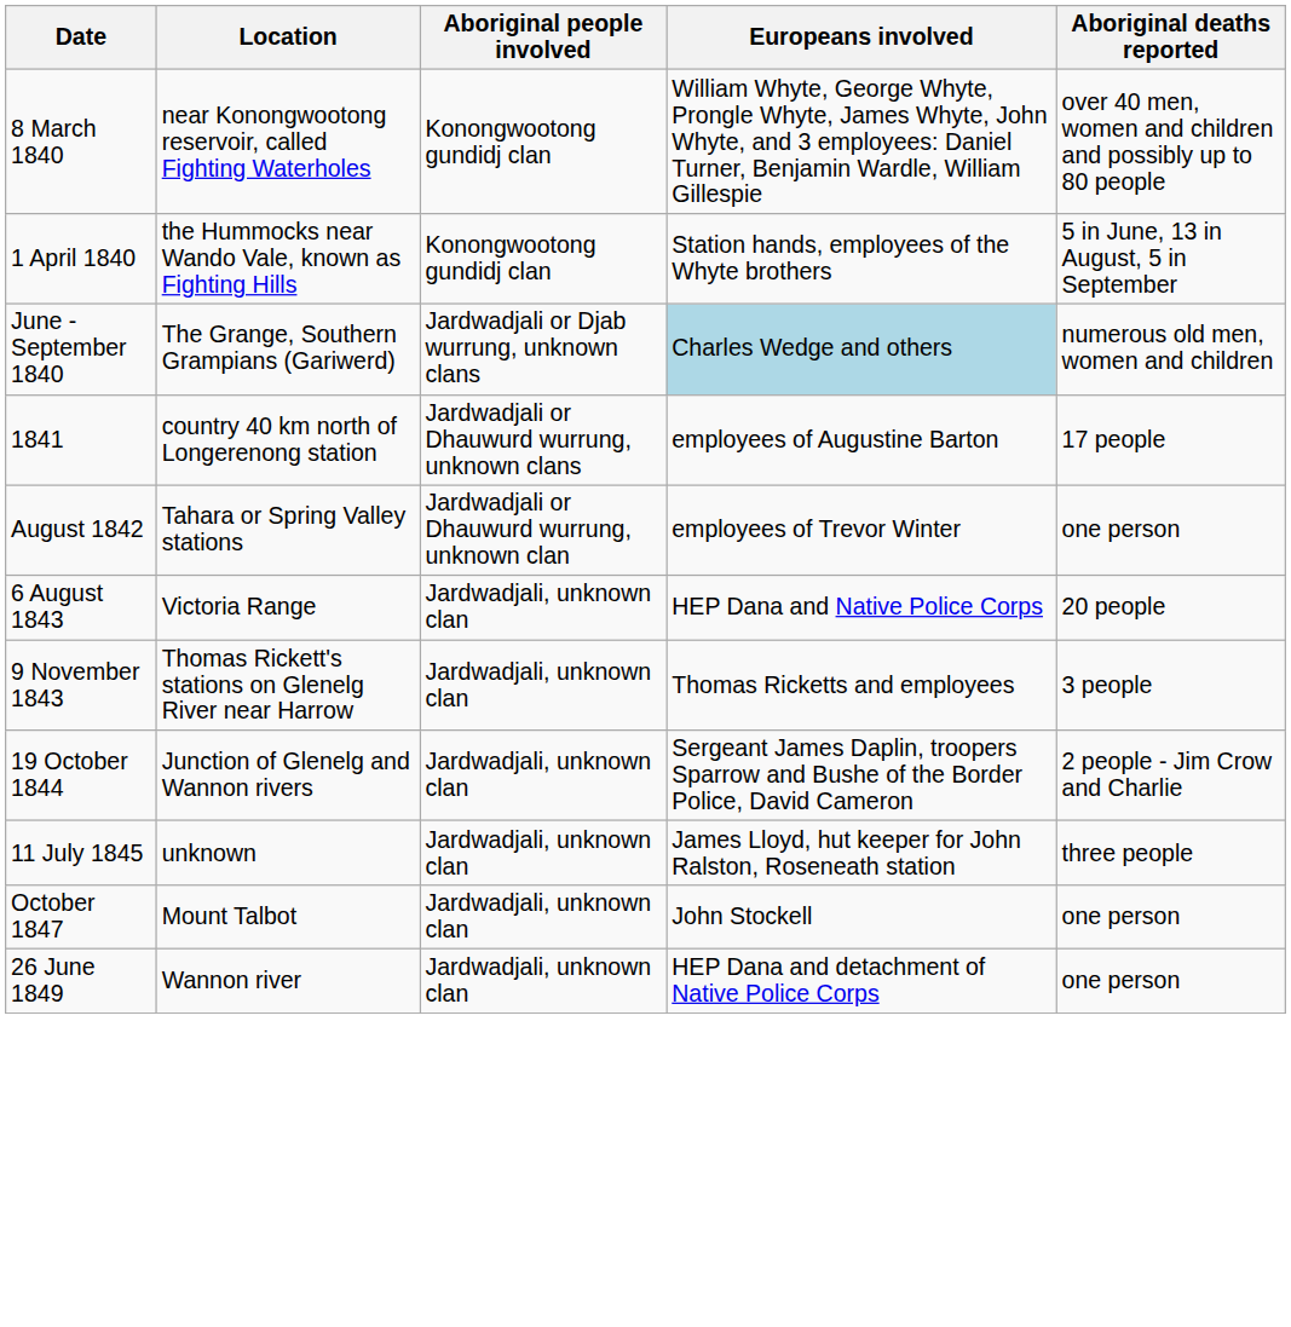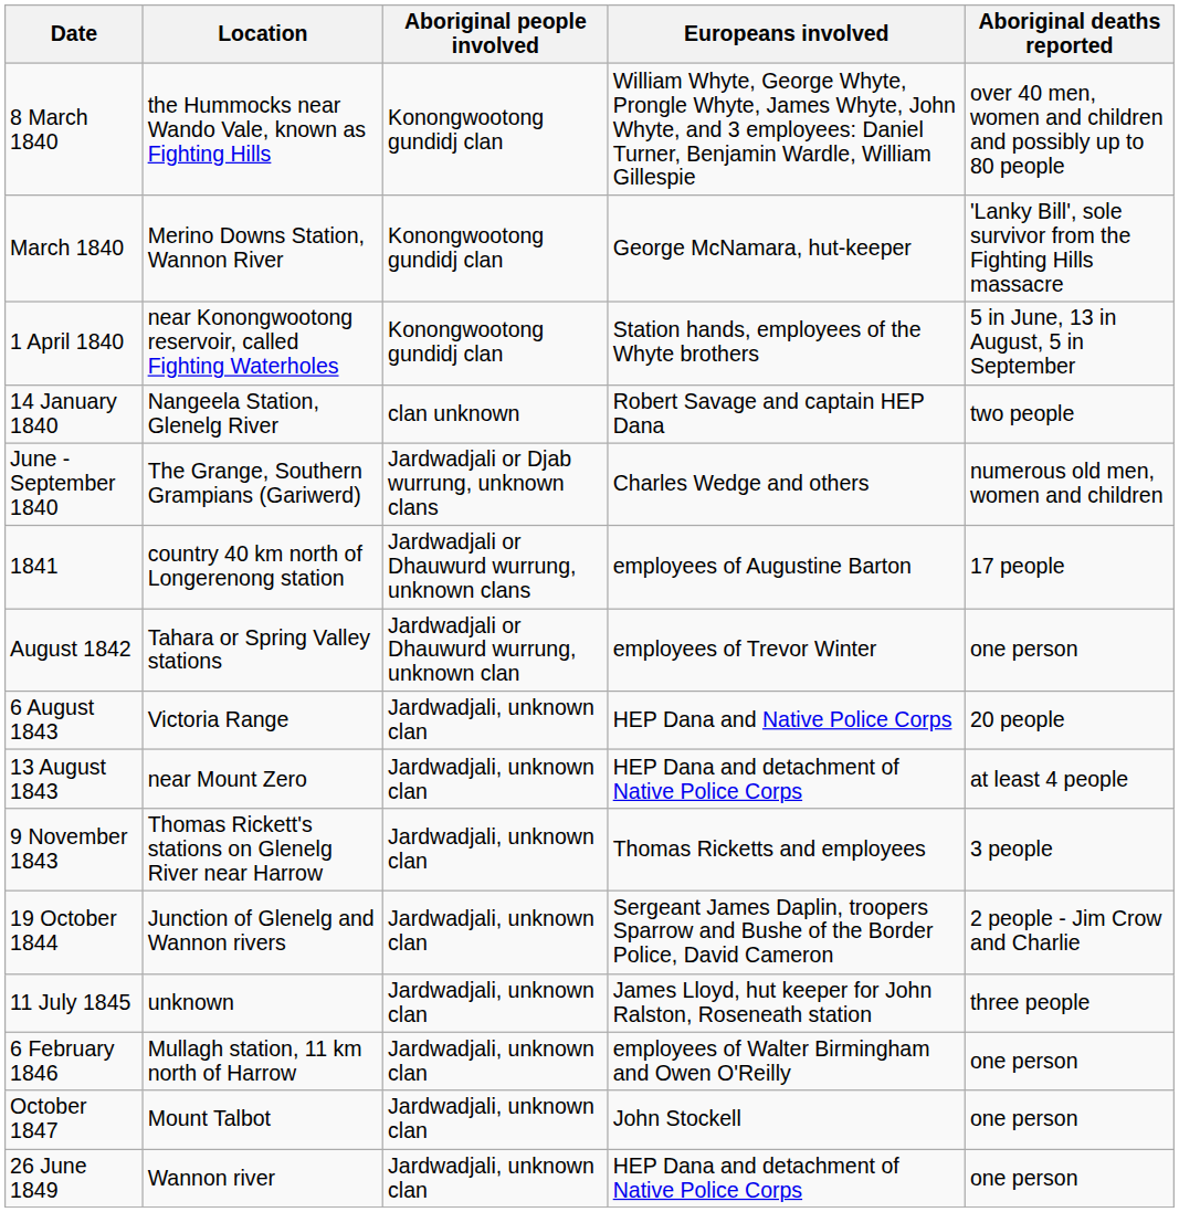8 March 1840 | Location: near Konongwootong reservoir, called Fighting Waterholes -> the Hummocks near Wando Vale, known as Fighting Hills
+ row: March 1840 | Merino Downs Station, Wannon River | Konongwootong gundidj clan | George McNamara, hut-keeper | 'Lanky Bill', sole survivor from the Fighting Hills massacre
1 April 1840 | Location: the Hummocks near Wando Vale, known as Fighting Hills -> near Konongwootong reservoir, called Fighting Waterholes
+ row: 14 January 1840 | Nangeela Station, Glenelg River | clan unknown | Robert Savage and captain HEP Dana | two people
June - September 1840 | Europeans involved: lightblue background -> no background
+ row: 13 August 1843 | near Mount Zero | Jardwadjali, unknown clan | HEP Dana and detachment of Native Police Corps | at least 4 people
+ row: 6 February 1846 | Mullagh station, 11 km north of Harrow | Jardwadjali, unknown clan | employees of Walter Birmingham and Owen O'Reilly | one person
